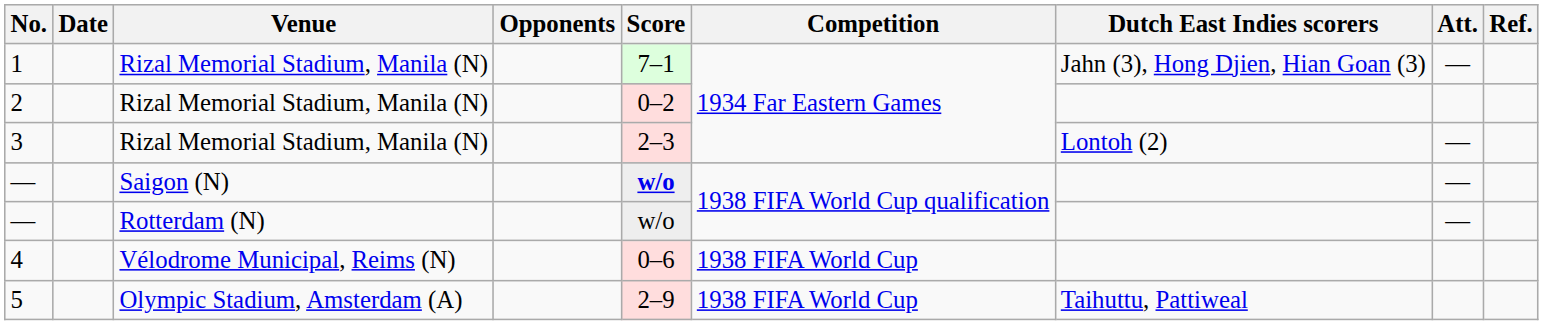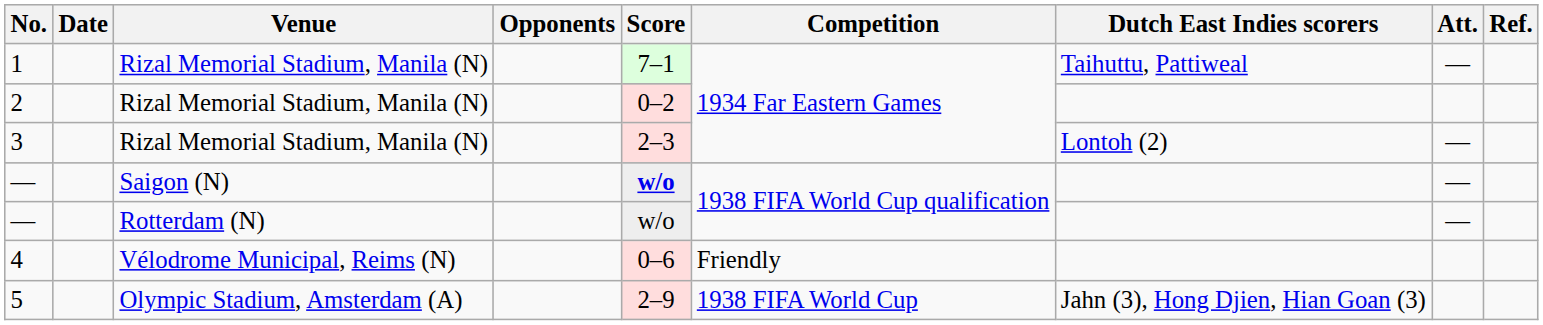1 | Dutch East Indies scorers: Jahn (3), Hong Djien, Hian Goan (3) -> Taihuttu, Pattiweal
4 | Competition: 1938 FIFA World Cup -> Friendly
5 | Dutch East Indies scorers: Taihuttu, Pattiweal -> Jahn (3), Hong Djien, Hian Goan (3)
